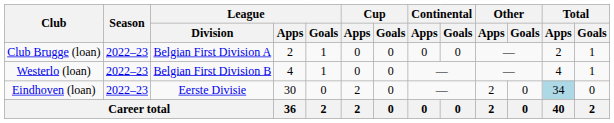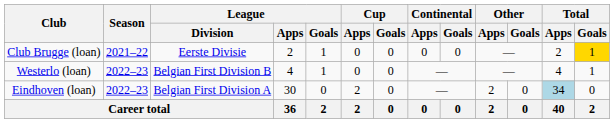Club Brugge (loan) | Season: 2022–23 -> 2021–22
Club Brugge (loan) | League / Division: Belgian First Division A -> Eerste Divisie
Club Brugge (loan) | Total / Goals: no background -> gold background
Eindhoven (loan) | League / Division: Eerste Divisie -> Belgian First Division A
